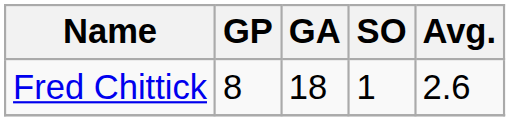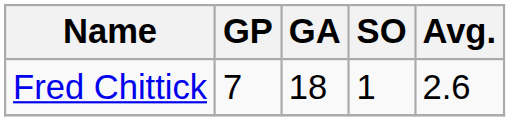Fred Chittick | GP: 8 -> 7
